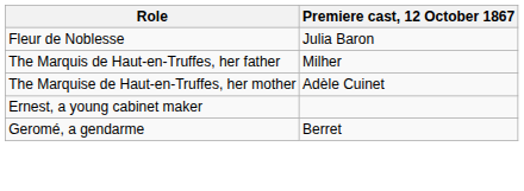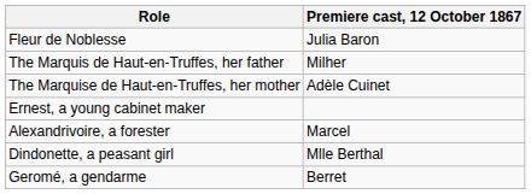+ row: Alexandrivoire, a forester | Marcel
+ row: Dindonette, a peasant girl | Mlle Berthal
